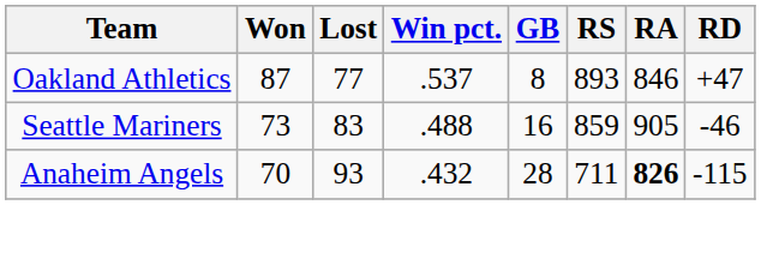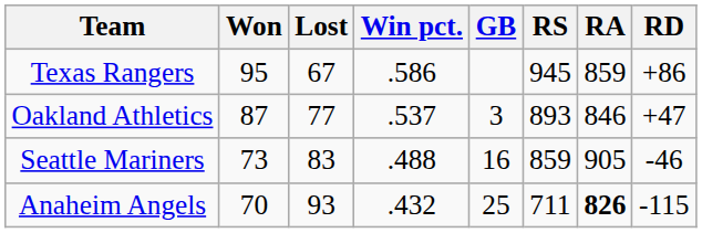+ row: Texas Rangers | 95 | 67 | .586 | 945 | 859 | +86
Oakland Athletics | GB: 8 -> 3
Anaheim Angels | GB: 28 -> 25
